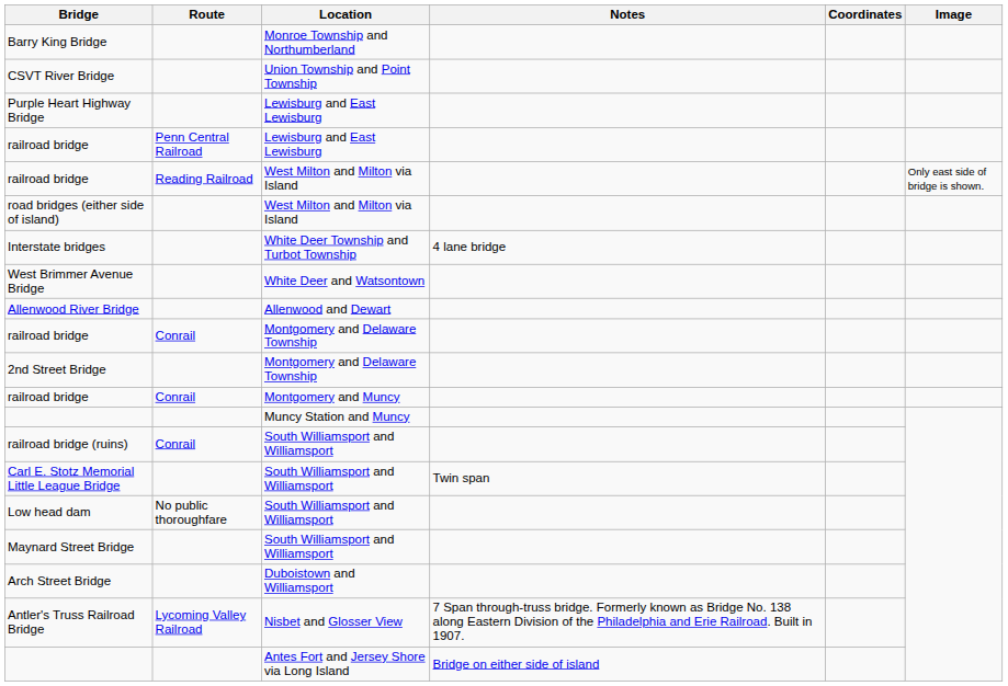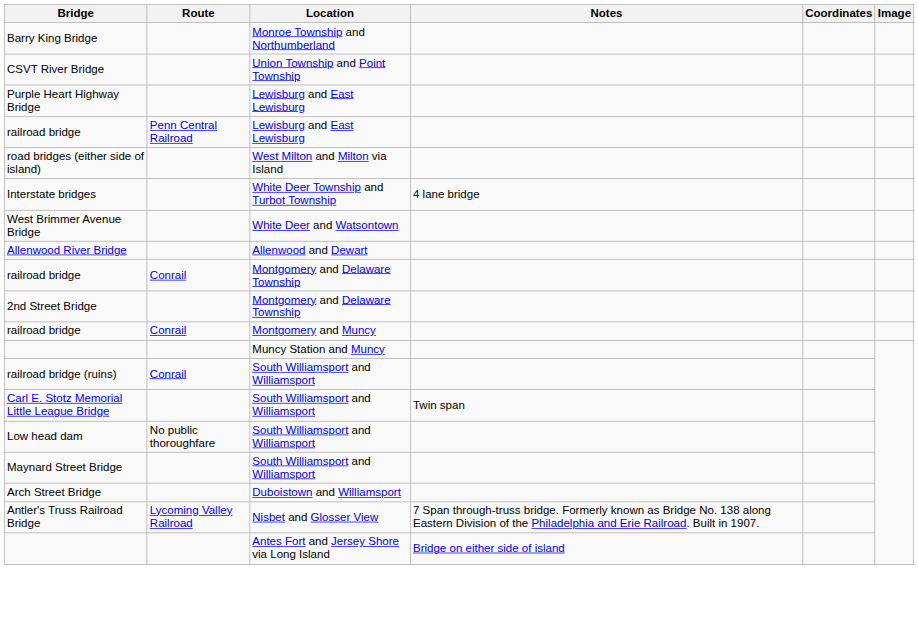- row: railroad bridge | Reading Railroad | West Milton and Milton via Island | Only east side of bridge is shown.
